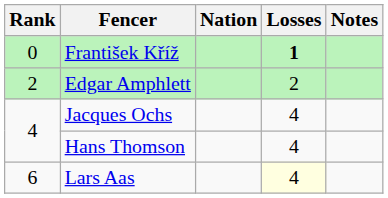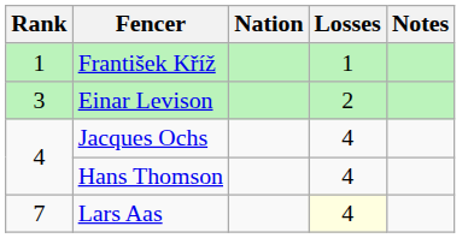František Kříž | Rank: 0 -> 1
František Kříž | Losses: bold -> normal
- row: 2 | Edgar Amphlett | 2
+ row: 3 | Einar Levison | 2
Lars Aas | Rank: 6 -> 7
